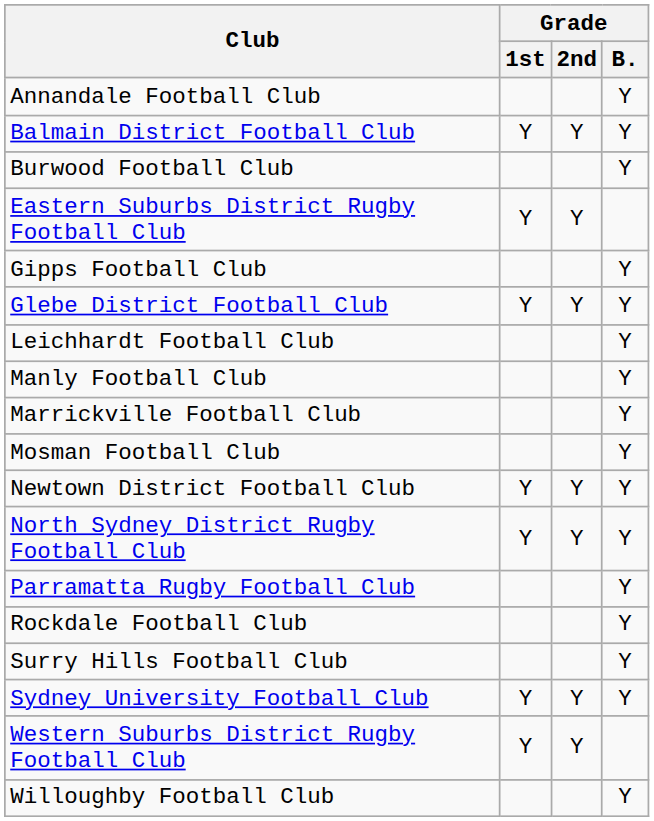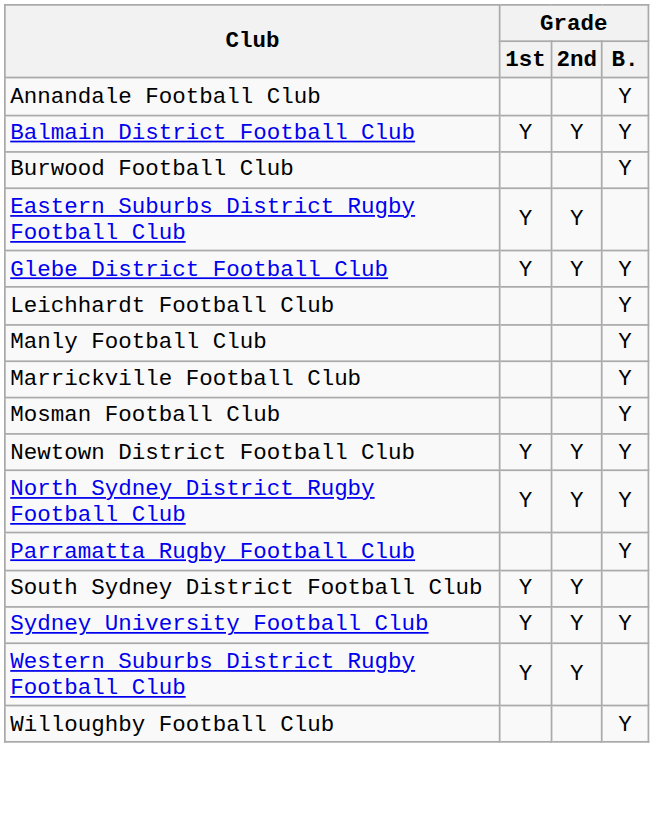- row: Gipps Football Club | Y
- row: Rockdale Football Club | Y
+ row: South Sydney District Football Club | Y | Y
- row: Surry Hills Football Club | Y
